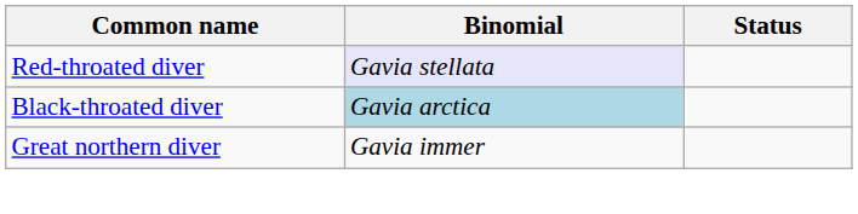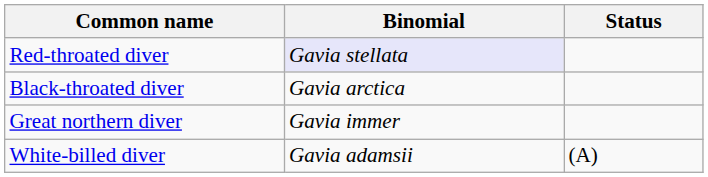Black-throated diver | Binomial: lightblue background -> no background
+ row: White-billed diver | Gavia adamsii | (A)
